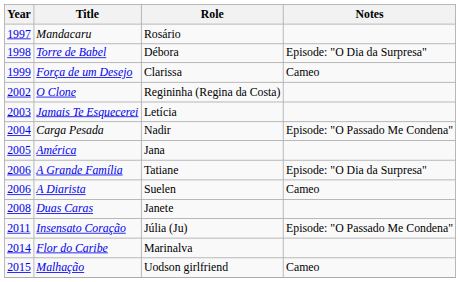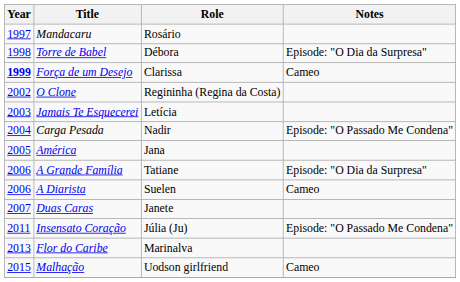Força de um Desejo | Year: normal -> bold
Duas Caras | Year: 2008 -> 2007
Flor do Caribe | Year: 2014 -> 2013
